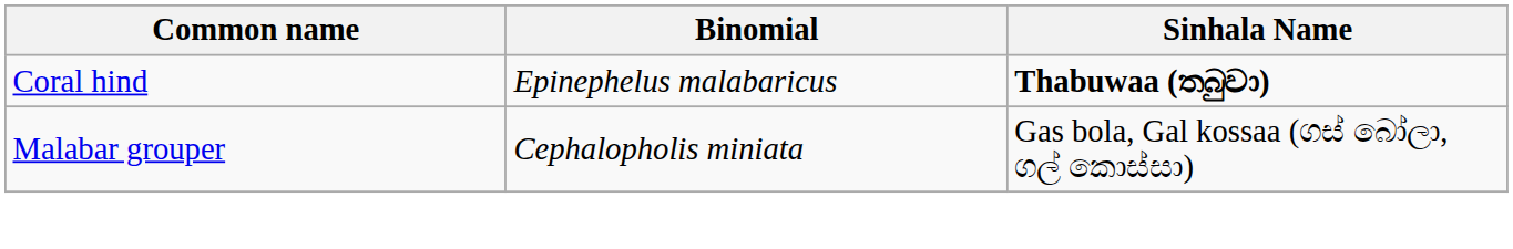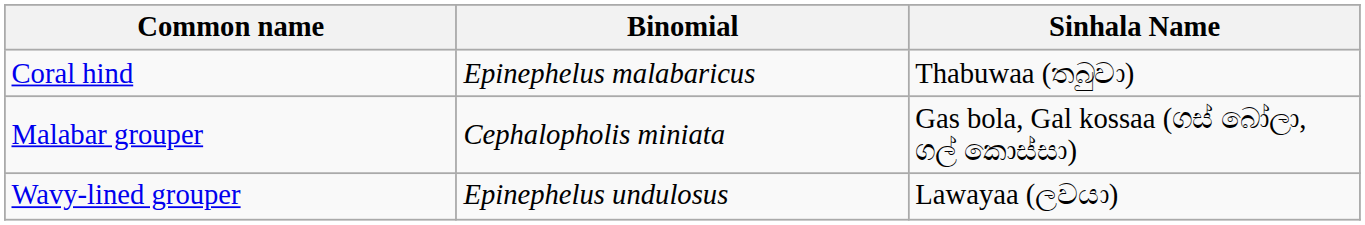Coral hind | Sinhala Name: bold -> normal
+ row: Wavy-lined grouper | Epinephelus undulosus | Lawayaa (ලවයා)
